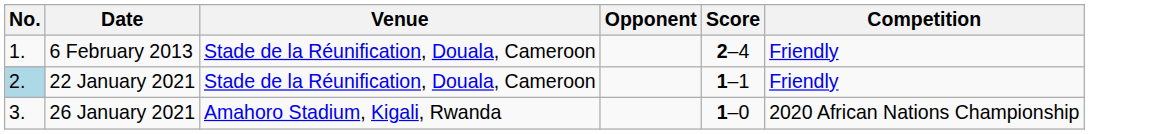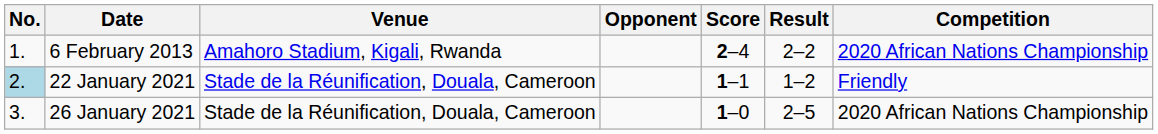+ column: Result | 2–2 | 1–2 | 2–5
6 February 2013 | Venue: Stade de la Réunification, Douala, Cameroon -> Amahoro Stadium, Kigali, Rwanda
6 February 2013 | Competition: Friendly -> 2020 African Nations Championship
26 January 2021 | Venue: Amahoro Stadium, Kigali, Rwanda -> Stade de la Réunification, Douala, Cameroon
